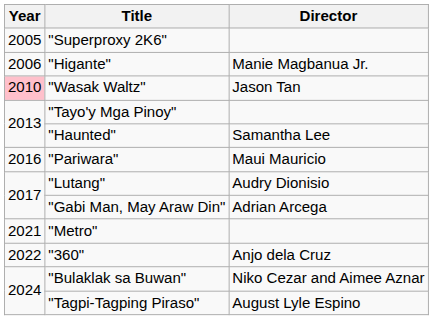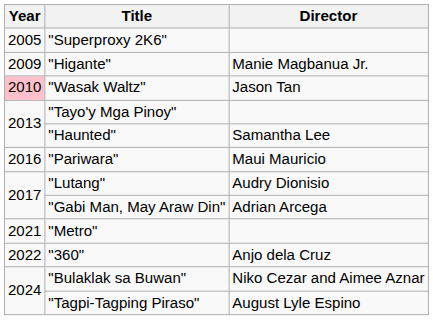"Higante" | Year: 2006 -> 2009
